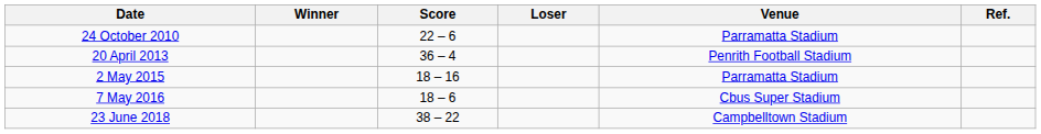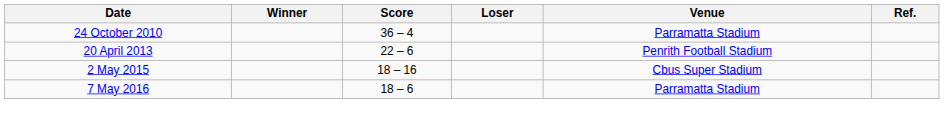24 October 2010 | Score: 22 – 6 -> 36 – 4
20 April 2013 | Score: 36 – 4 -> 22 – 6
2 May 2015 | Venue: Parramatta Stadium -> Cbus Super Stadium
7 May 2016 | Venue: Cbus Super Stadium -> Parramatta Stadium
- row: 23 June 2018 | 38 – 22 | Campbelltown Stadium
